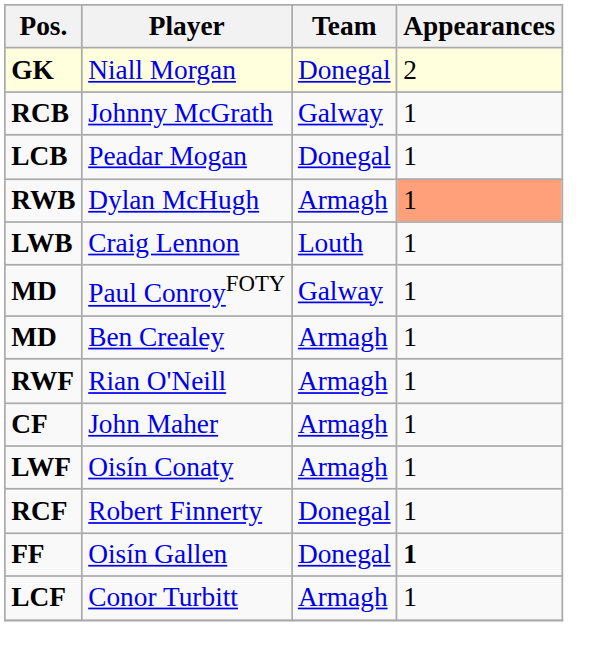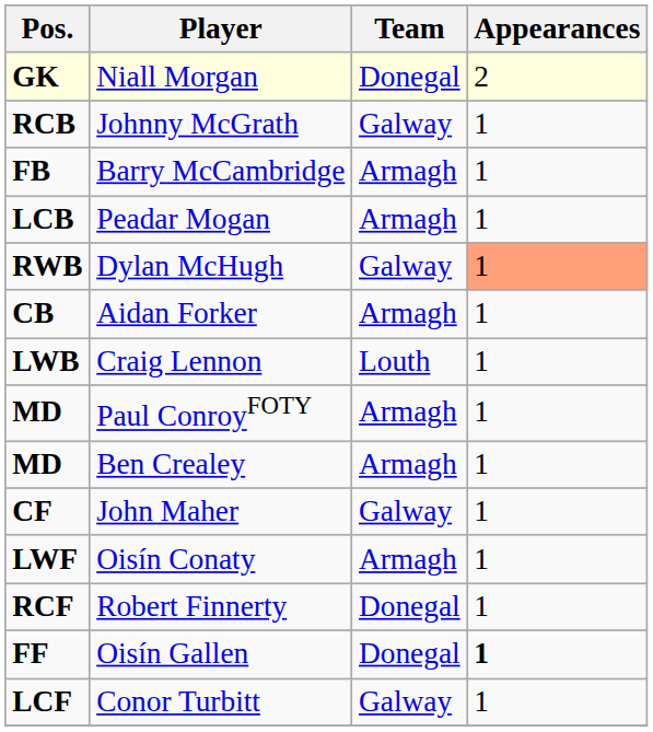+ row: FB | Barry McCambridge | Armagh | 1
Peadar Mogan | Team: Donegal -> Armagh
Dylan McHugh | Team: Armagh -> Galway
+ row: CB | Aidan Forker | Armagh | 1
Paul ConroyFOTY | Team: Galway -> Armagh
- row: RWF | Rian O'Neill | Armagh | 1
John Maher | Team: Armagh -> Galway
Conor Turbitt | Team: Armagh -> Galway
